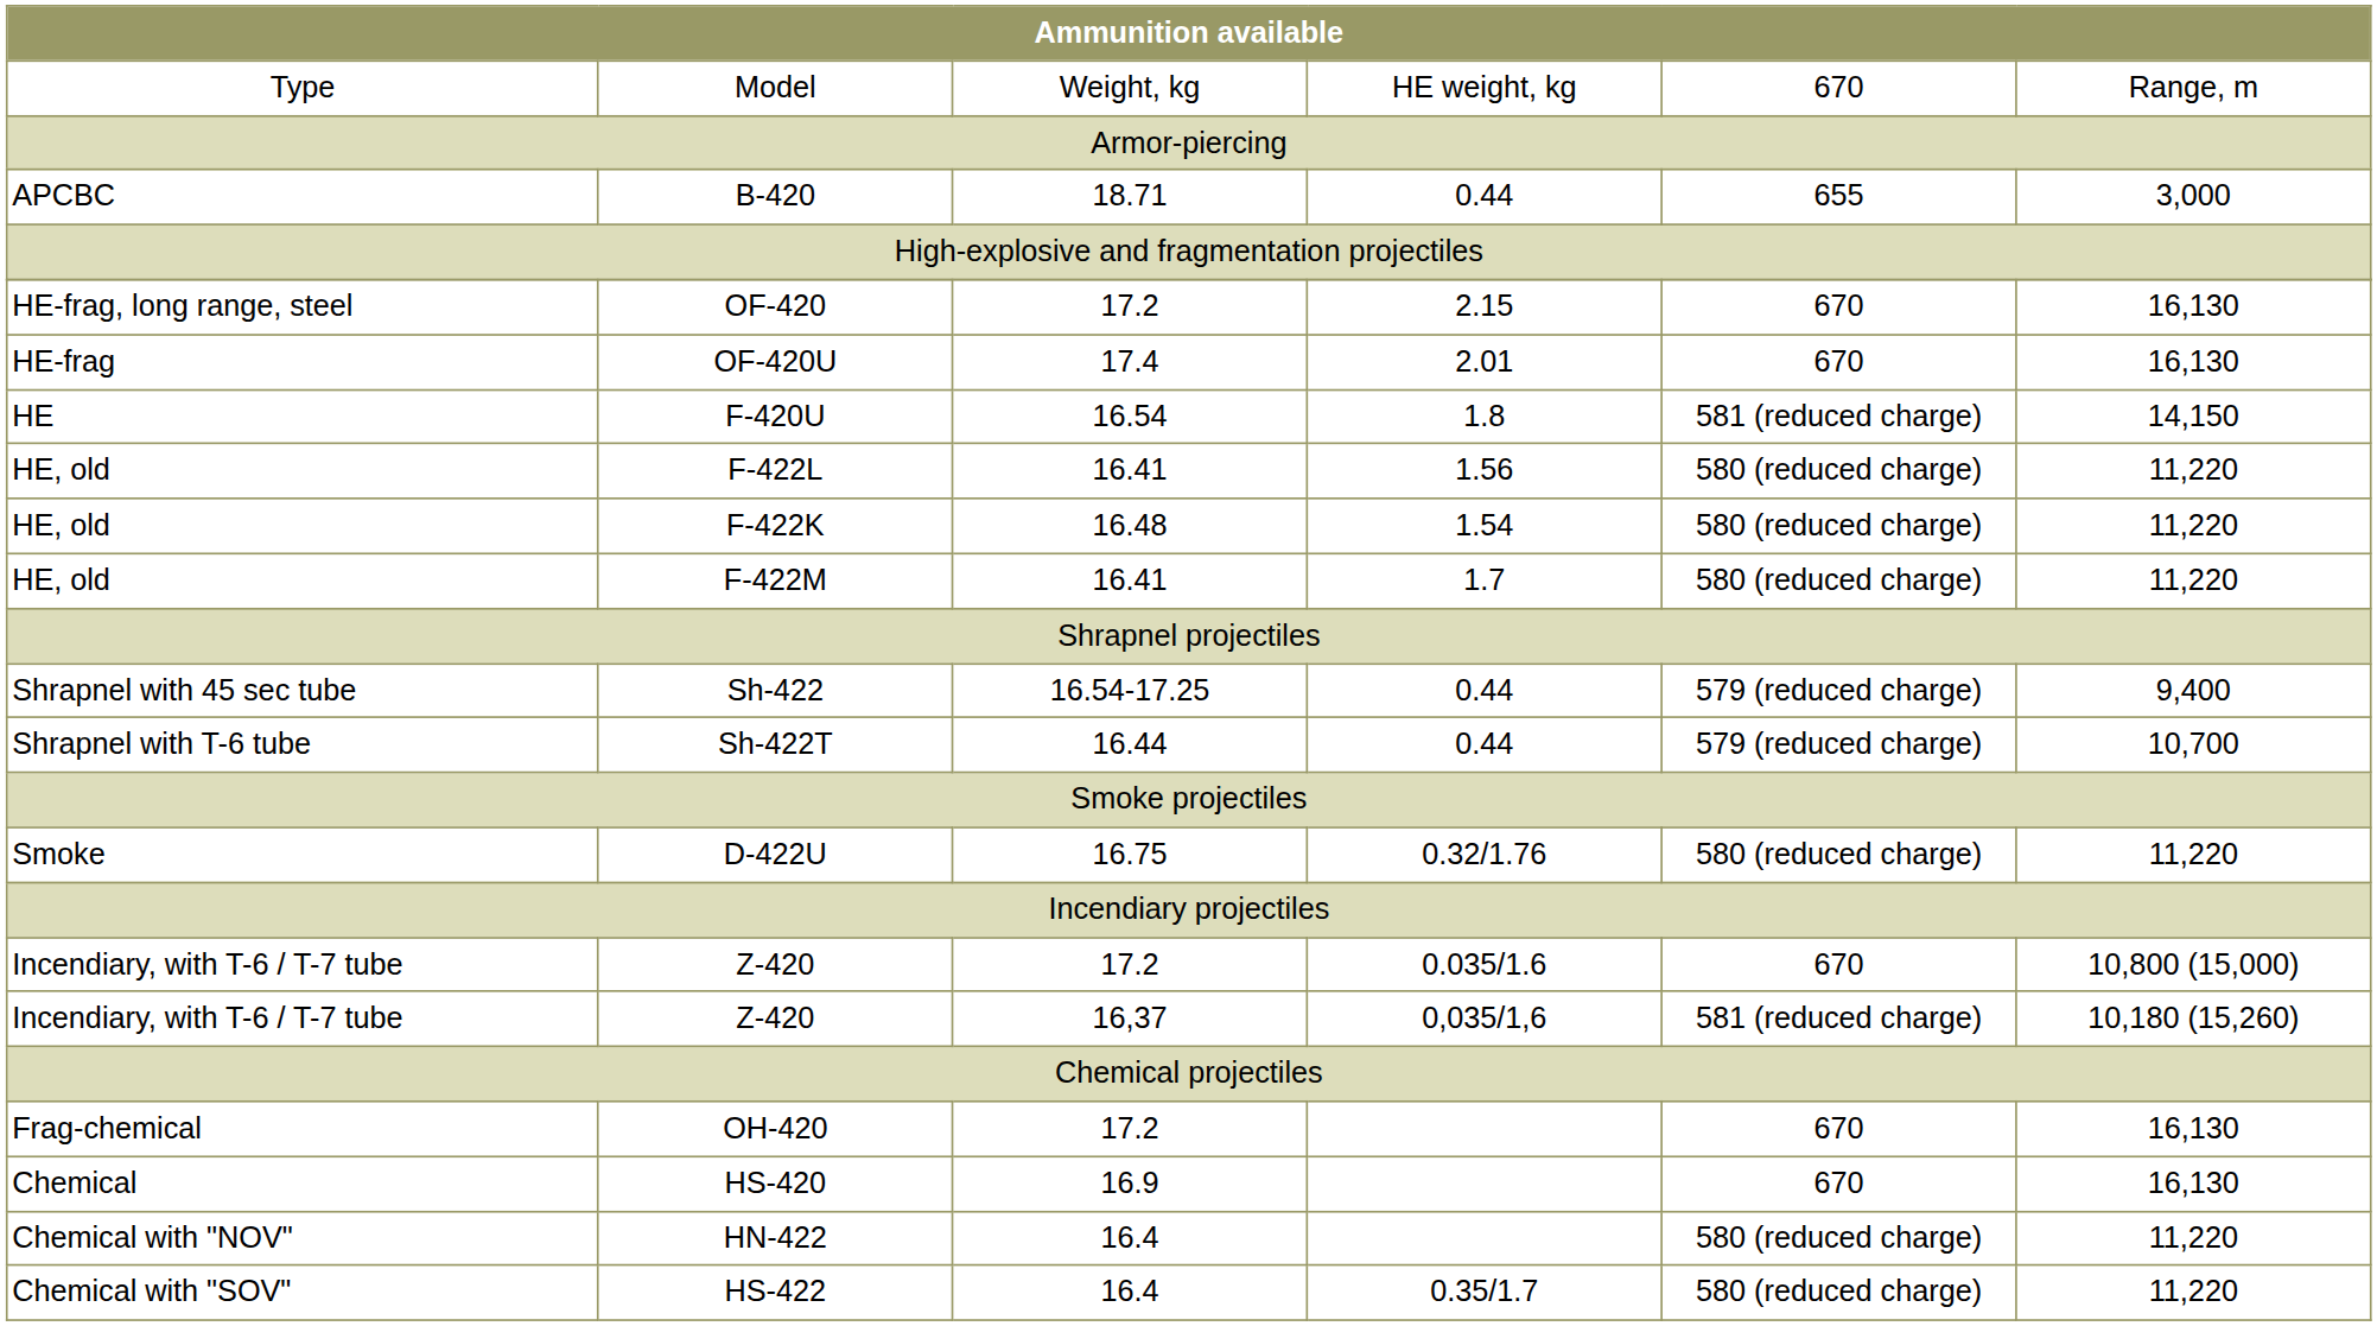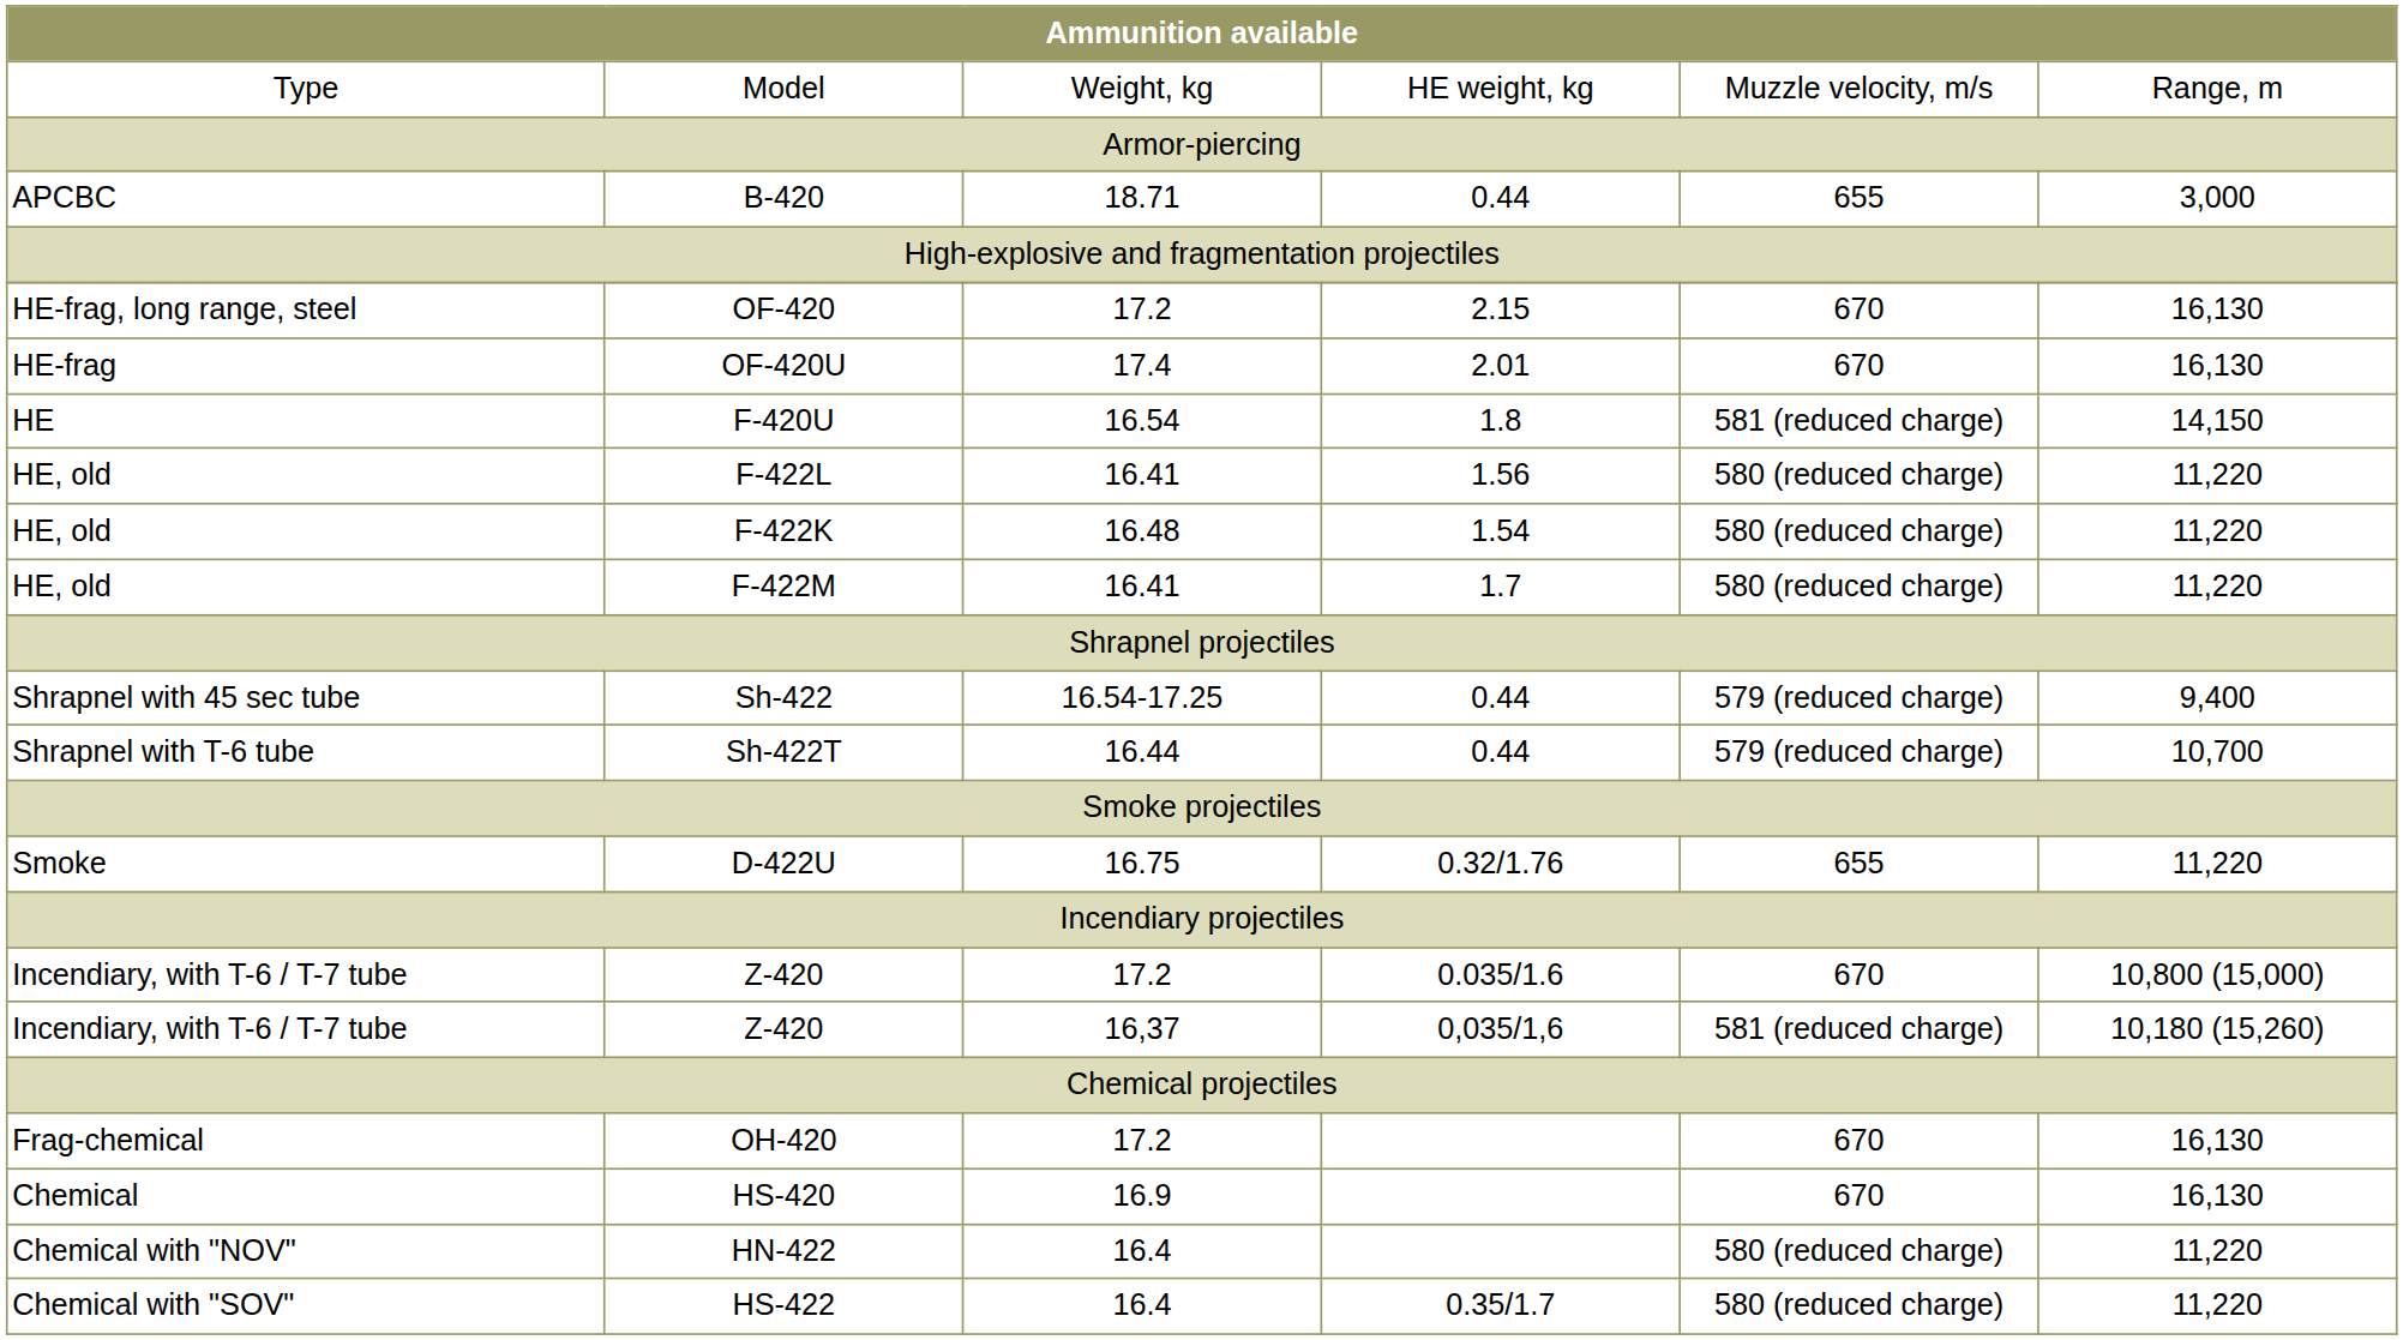Model | column 5: 670 -> Muzzle velocity, m/s
D-422U | column 5: 580 (reduced charge) -> 655
